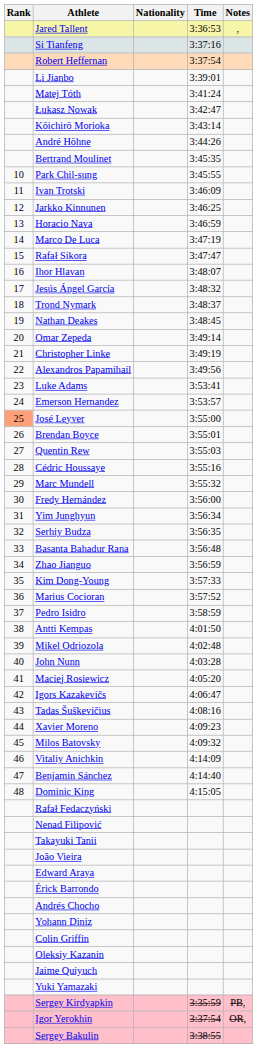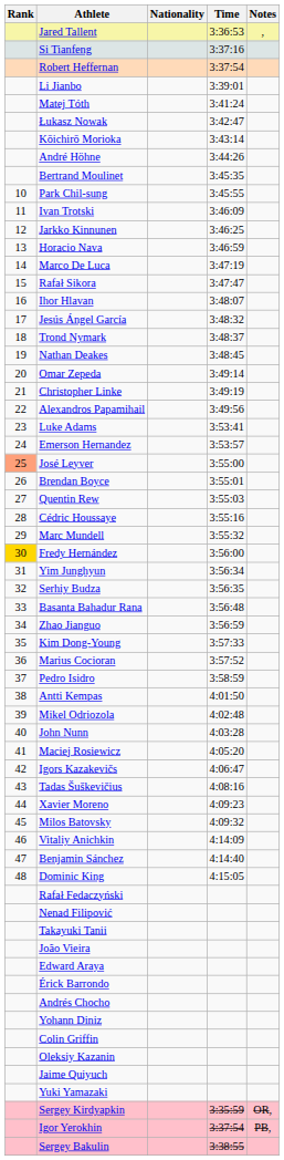Fredy Hernández | Rank: no background -> gold background
Sergey Kirdyapkin | Notes: PB, -> OR,
Igor Yerokhin | Notes: OR, -> PB,
